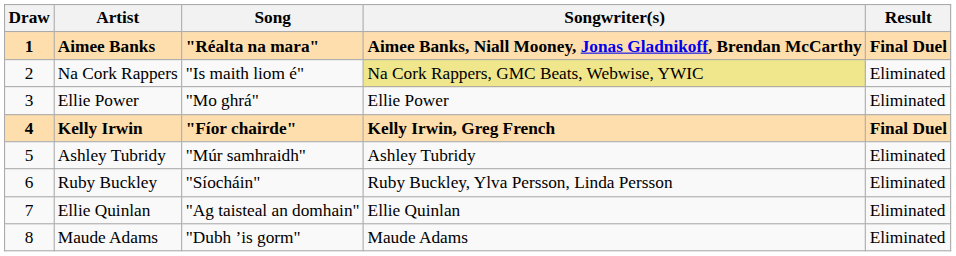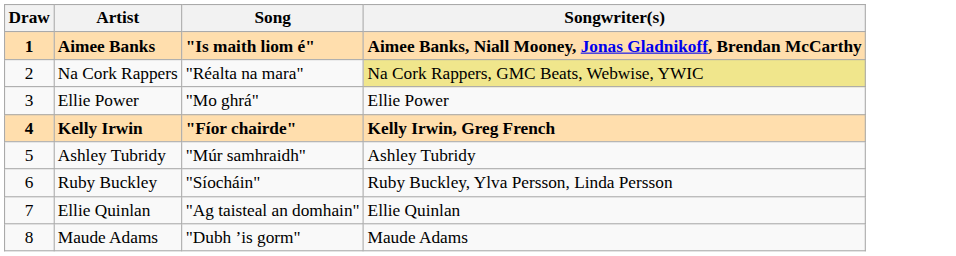- column: Result | Final Duel | Eliminated | Eliminated | Final Duel | Eliminated | Eliminated | Eliminated | Eliminated
Aimee Banks | Song: "Réalta na mara" -> "Is maith liom é"
Na Cork Rappers | Song: "Is maith liom é" -> "Réalta na mara"
